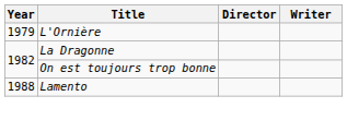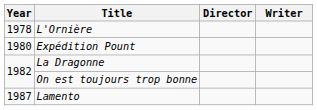L'Ornière | Year: 1979 -> 1978
+ row: 1980 | Expédition Pount
Lamento | Year: 1988 -> 1987
